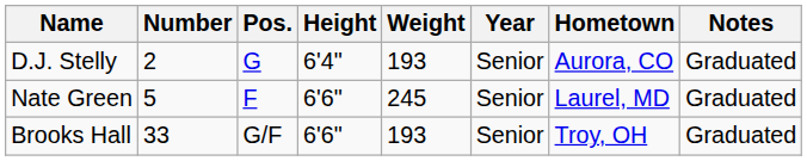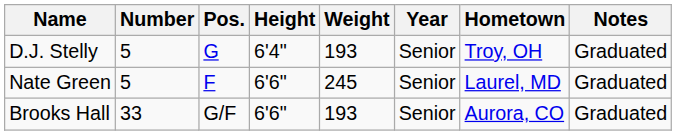D.J. Stelly | Number: 2 -> 5
D.J. Stelly | Hometown: Aurora, CO -> Troy, OH
Brooks Hall | Hometown: Troy, OH -> Aurora, CO
